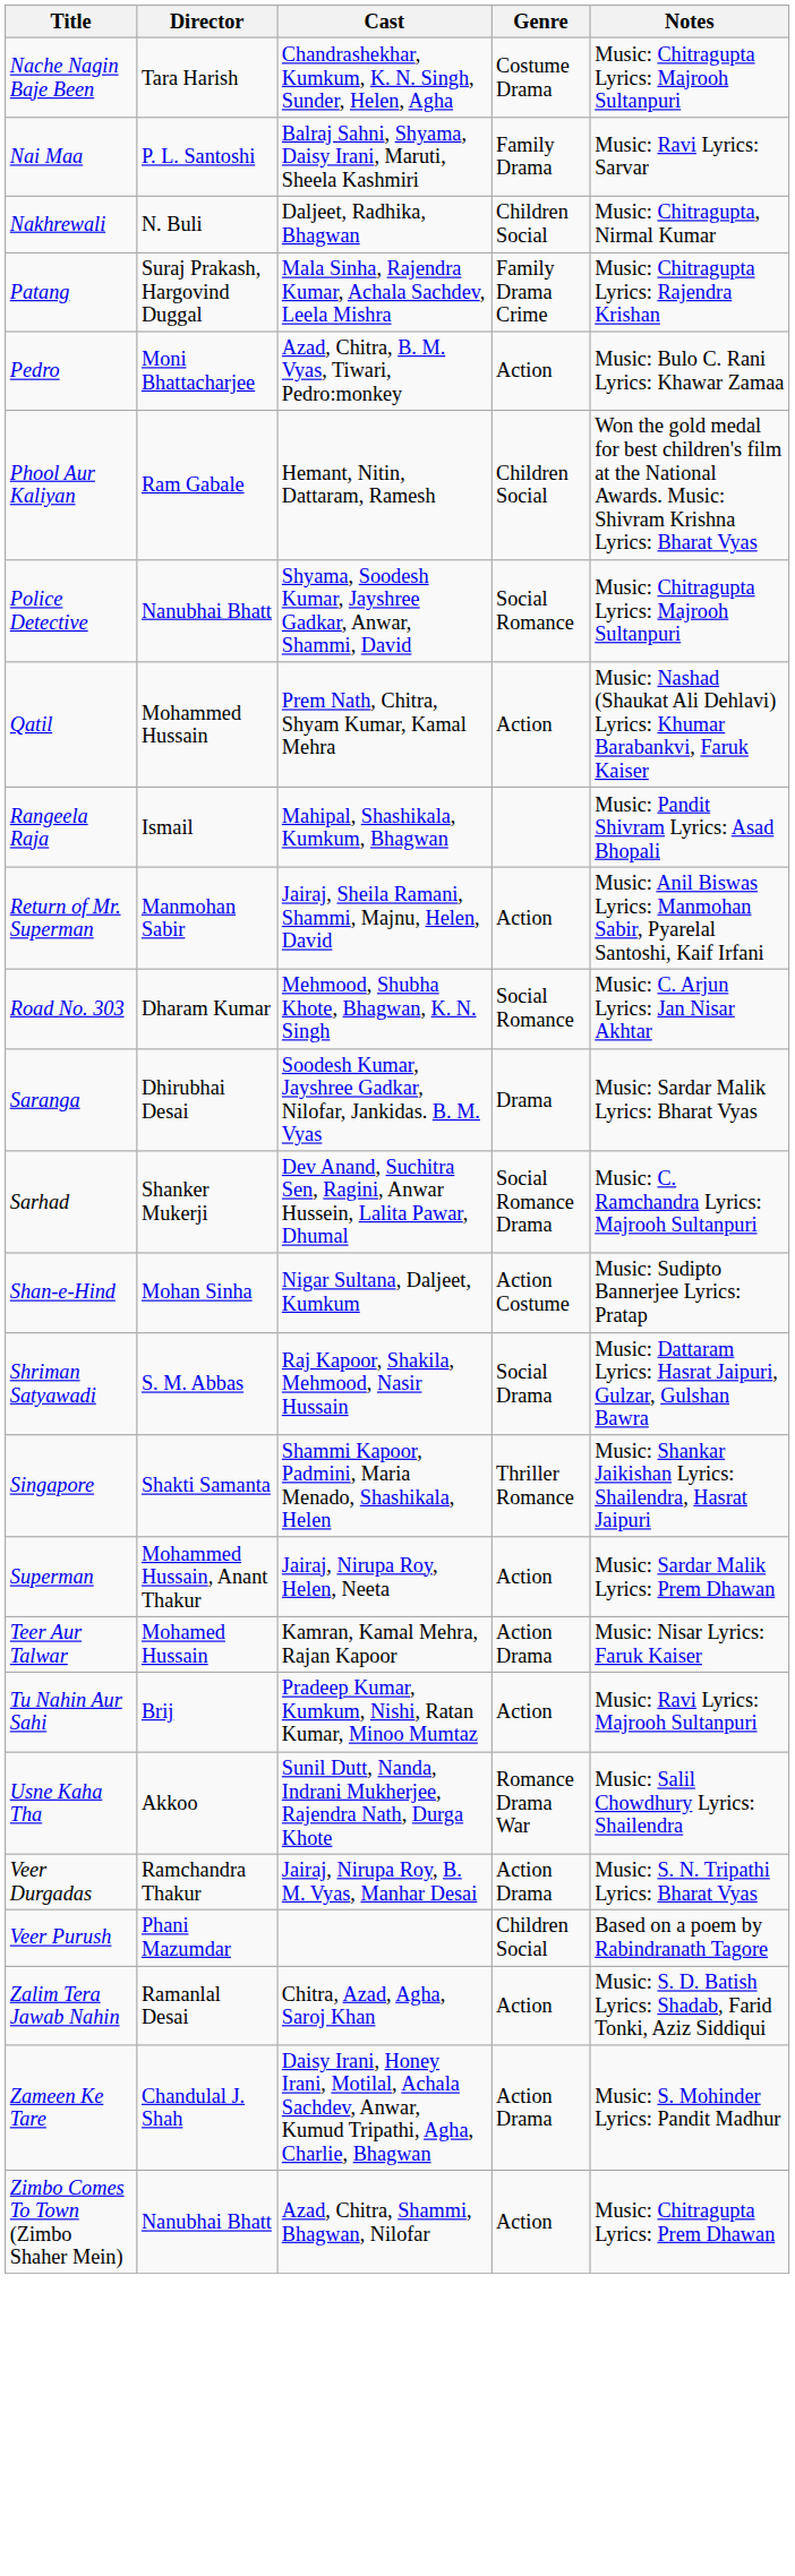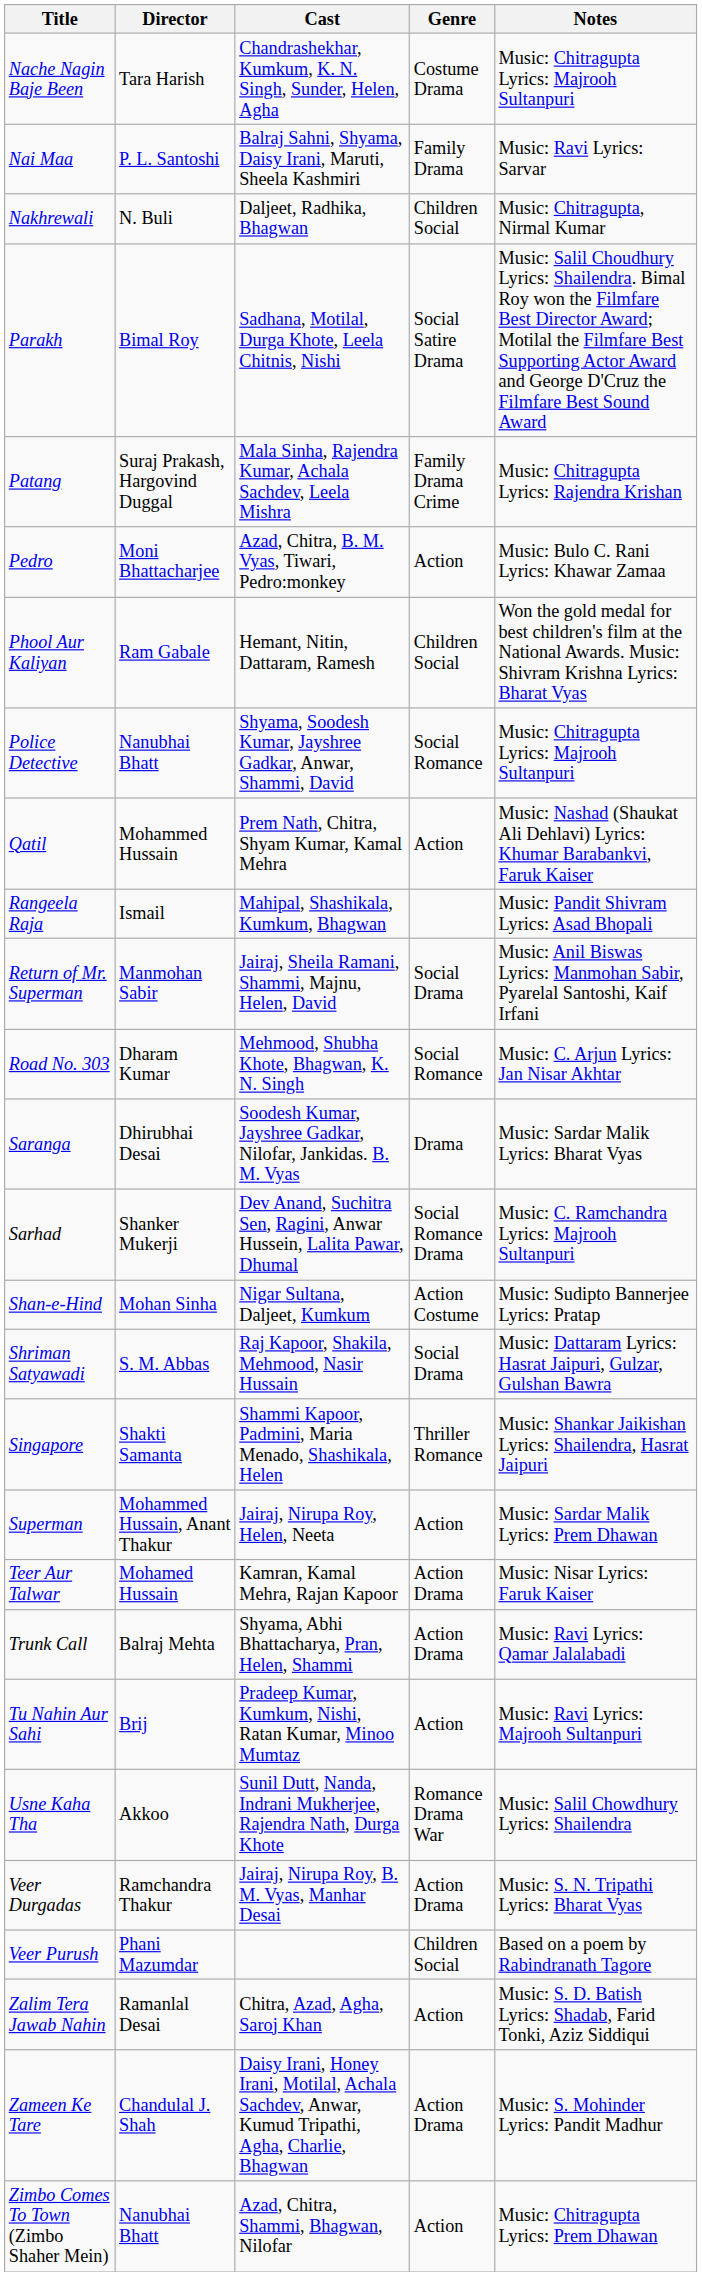+ row: Parakh | Bimal Roy | Sadhana, Motilal, Durga Khote, Leela Chitnis, Nishi | Social Satire Drama | Music: Salil Choudhury Lyrics: Shailendra. Bimal Roy won the Filmfare Best Director Award; Motilal the Filmfare Best Supporting Actor Award and George D'Cruz the Filmfare Best Sound Award
Return of Mr. Superman | Genre: Action -> Social Drama
+ row: Trunk Call | Balraj Mehta | Shyama, Abhi Bhattacharya, Pran, Helen, Shammi | Action Drama | Music: Ravi Lyrics: Qamar Jalalabadi
